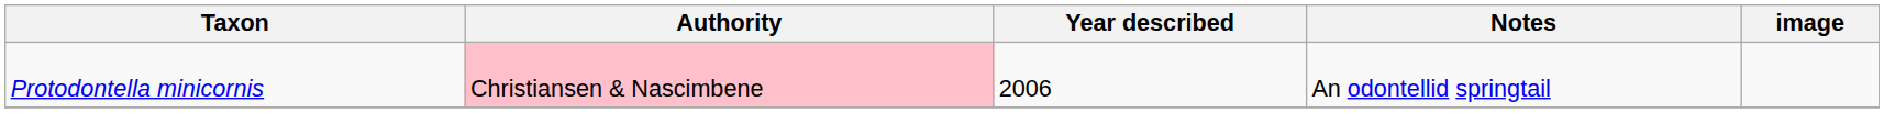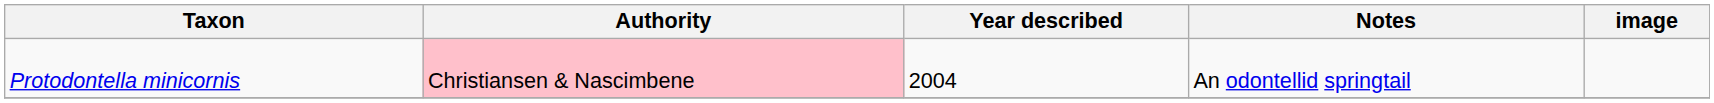Protodontella minicornis | Year described: 2006 -> 2004
